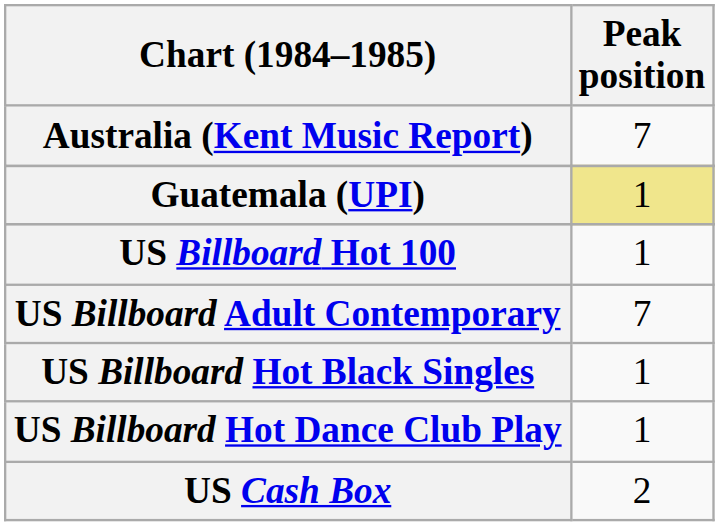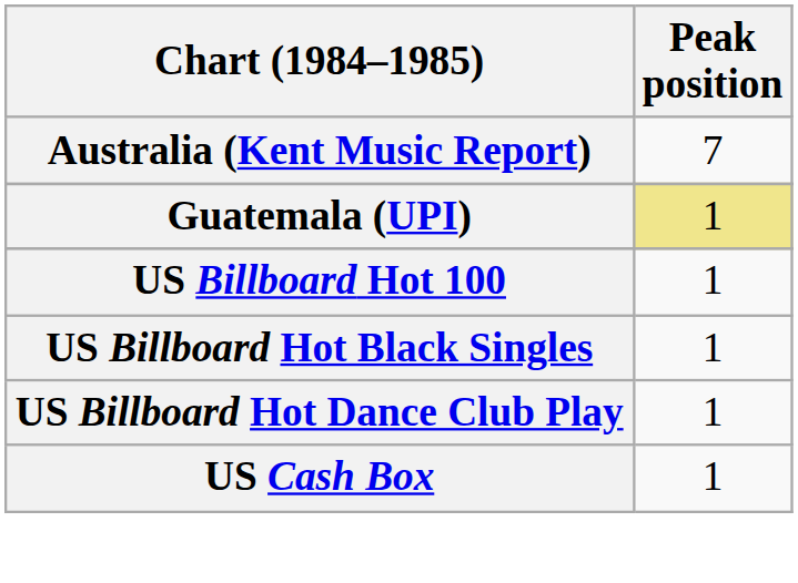- row: US Billboard Adult Contemporary | 7
US Cash Box | Peak position: 2 -> 1
